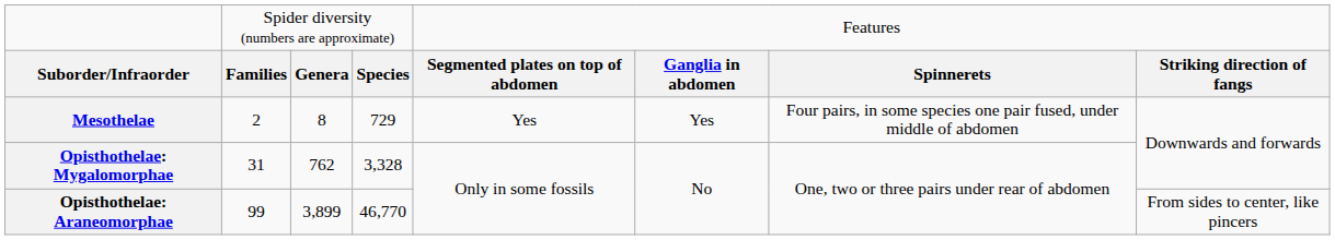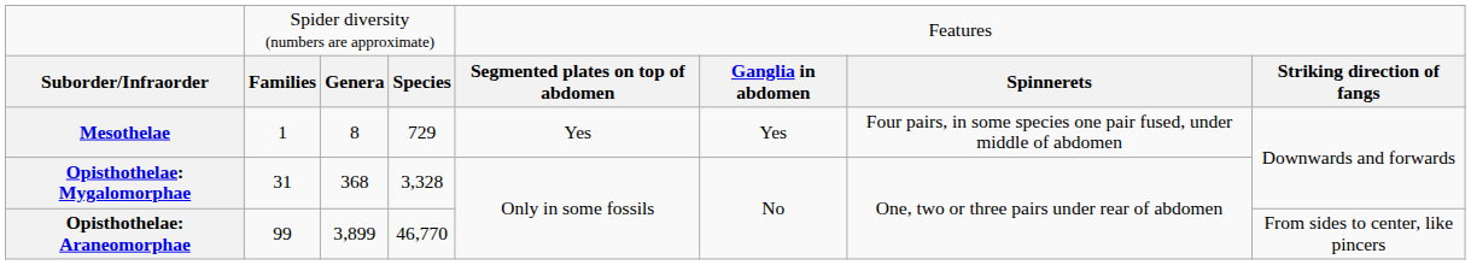Mesothelae | column 2: 2 -> 1
Opisthothelae: Mygalomorphae | column 3: 762 -> 368
